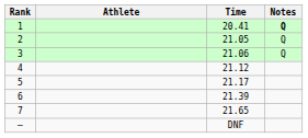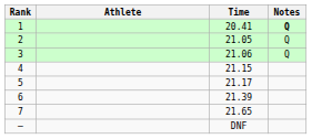4 | Time: 21.12 -> 21.15
